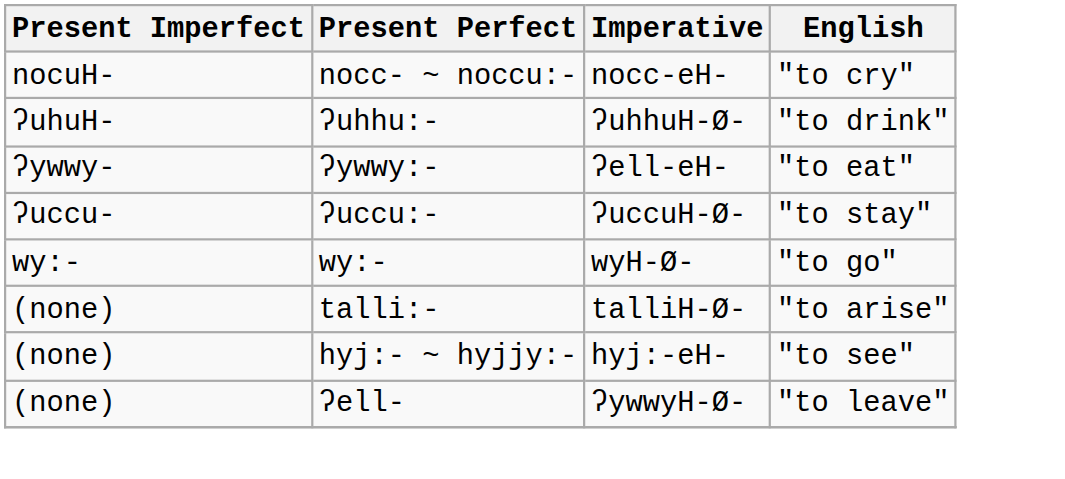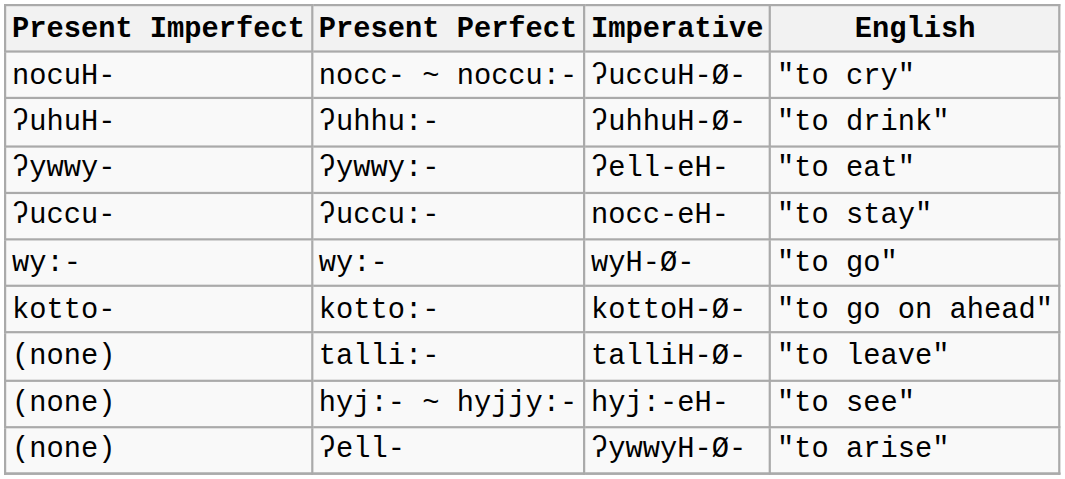nocc- ~ noccu:- | Imperative: nocc-eH- -> ʔuccuH-Ø-
ʔuccu:- | Imperative: ʔuccuH-Ø- -> nocc-eH-
+ row: kotto- | kotto:- | kottoH-Ø- | "to go on ahead"
talli:- | English: "to arise" -> "to leave"
ʔell- | English: "to leave" -> "to arise"
